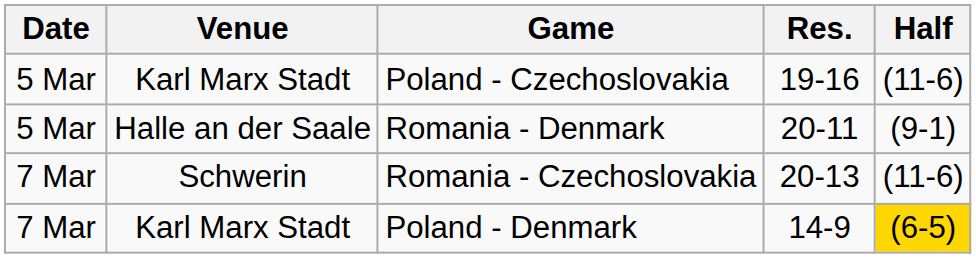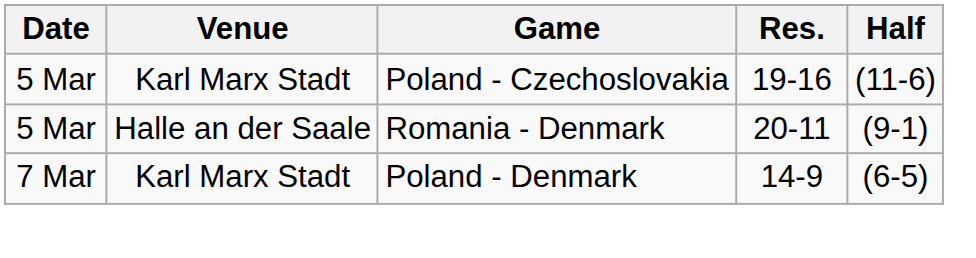- row: 7 Mar | Schwerin | Romania - Czechoslovakia | 20-13 | (11-6)
Poland - Denmark | Half: gold background -> no background
